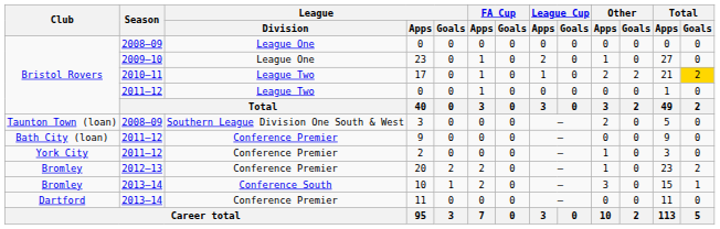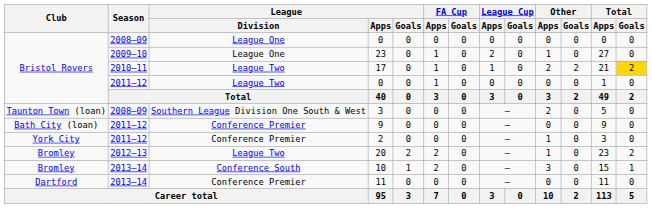20 | League / Division: Conference Premier -> League Two
